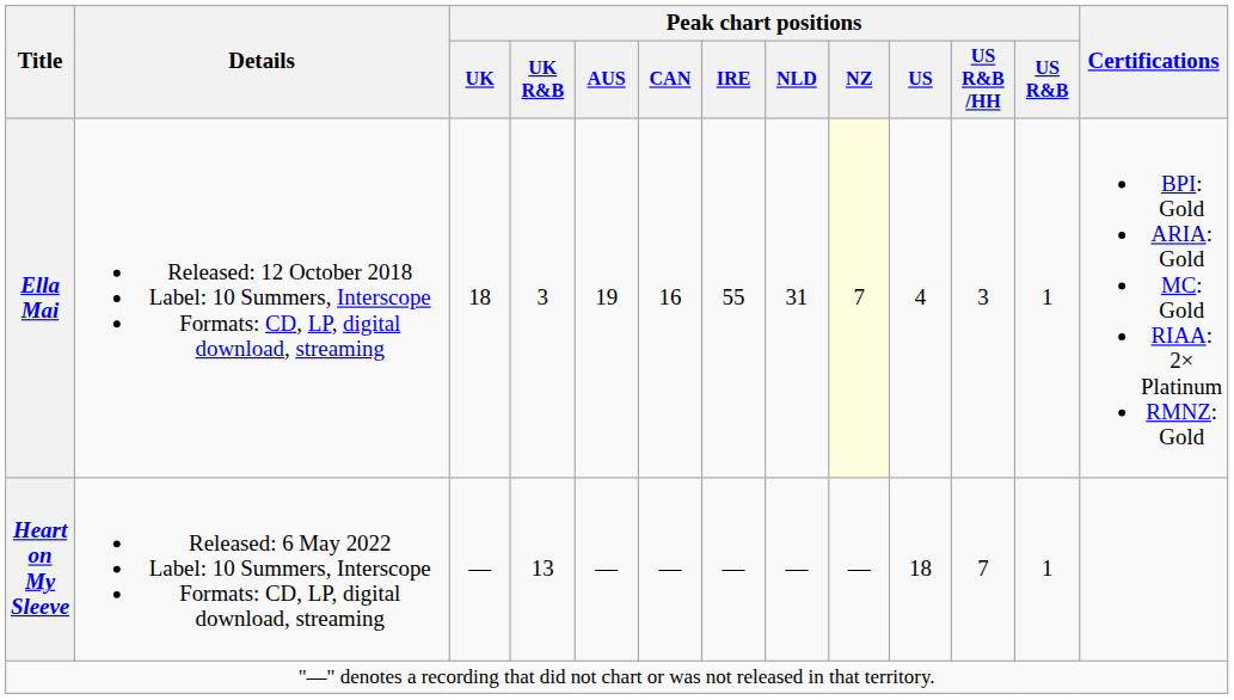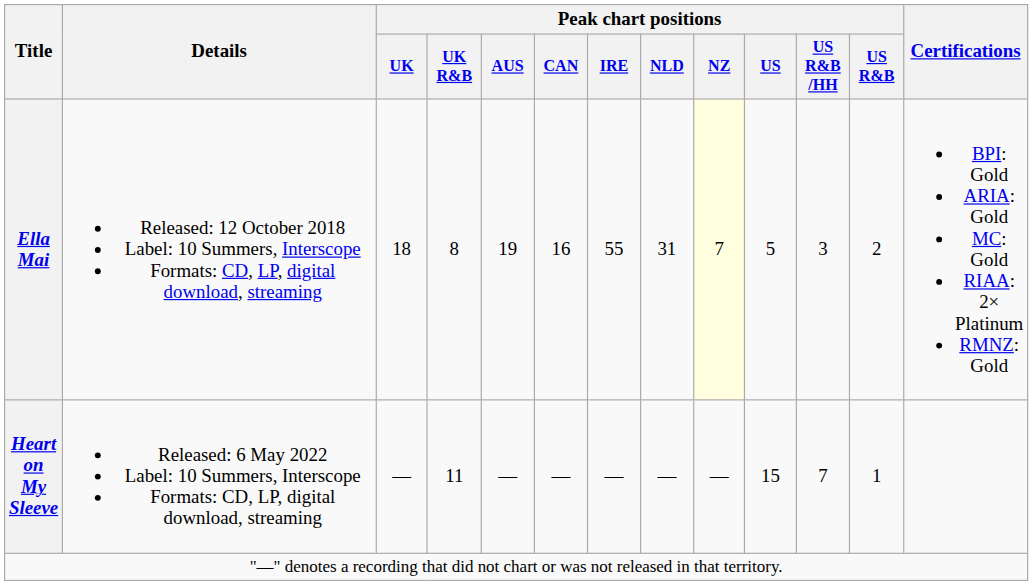Ella Mai | Peak chart positions / UK R&B: 3 -> 8
Ella Mai | Peak chart positions / US: 4 -> 5
Ella Mai | Peak chart positions / US R&B: 1 -> 2
Heart on My Sleeve | Peak chart positions / UK R&B: 13 -> 11
Heart on My Sleeve | Peak chart positions / US: 18 -> 15
